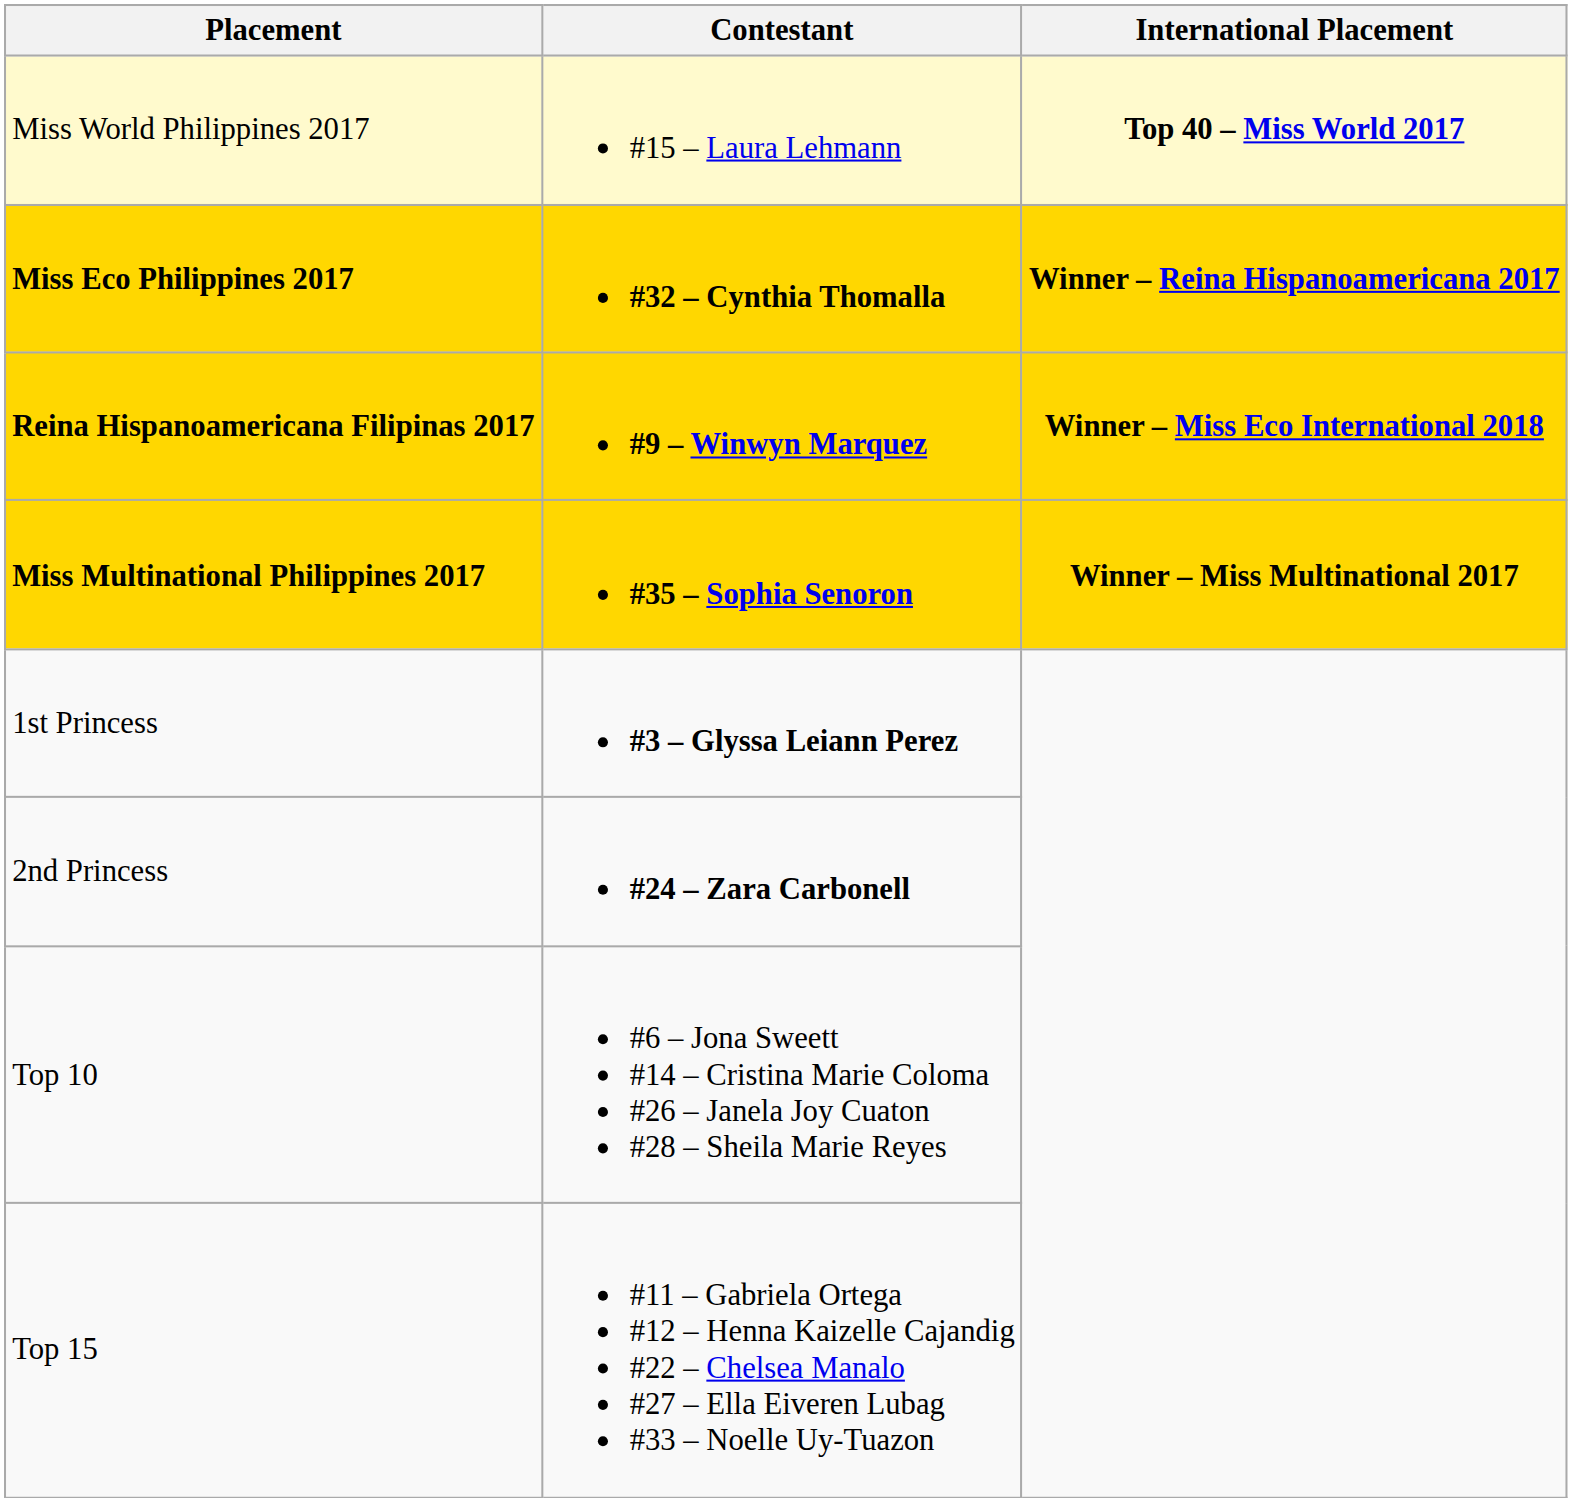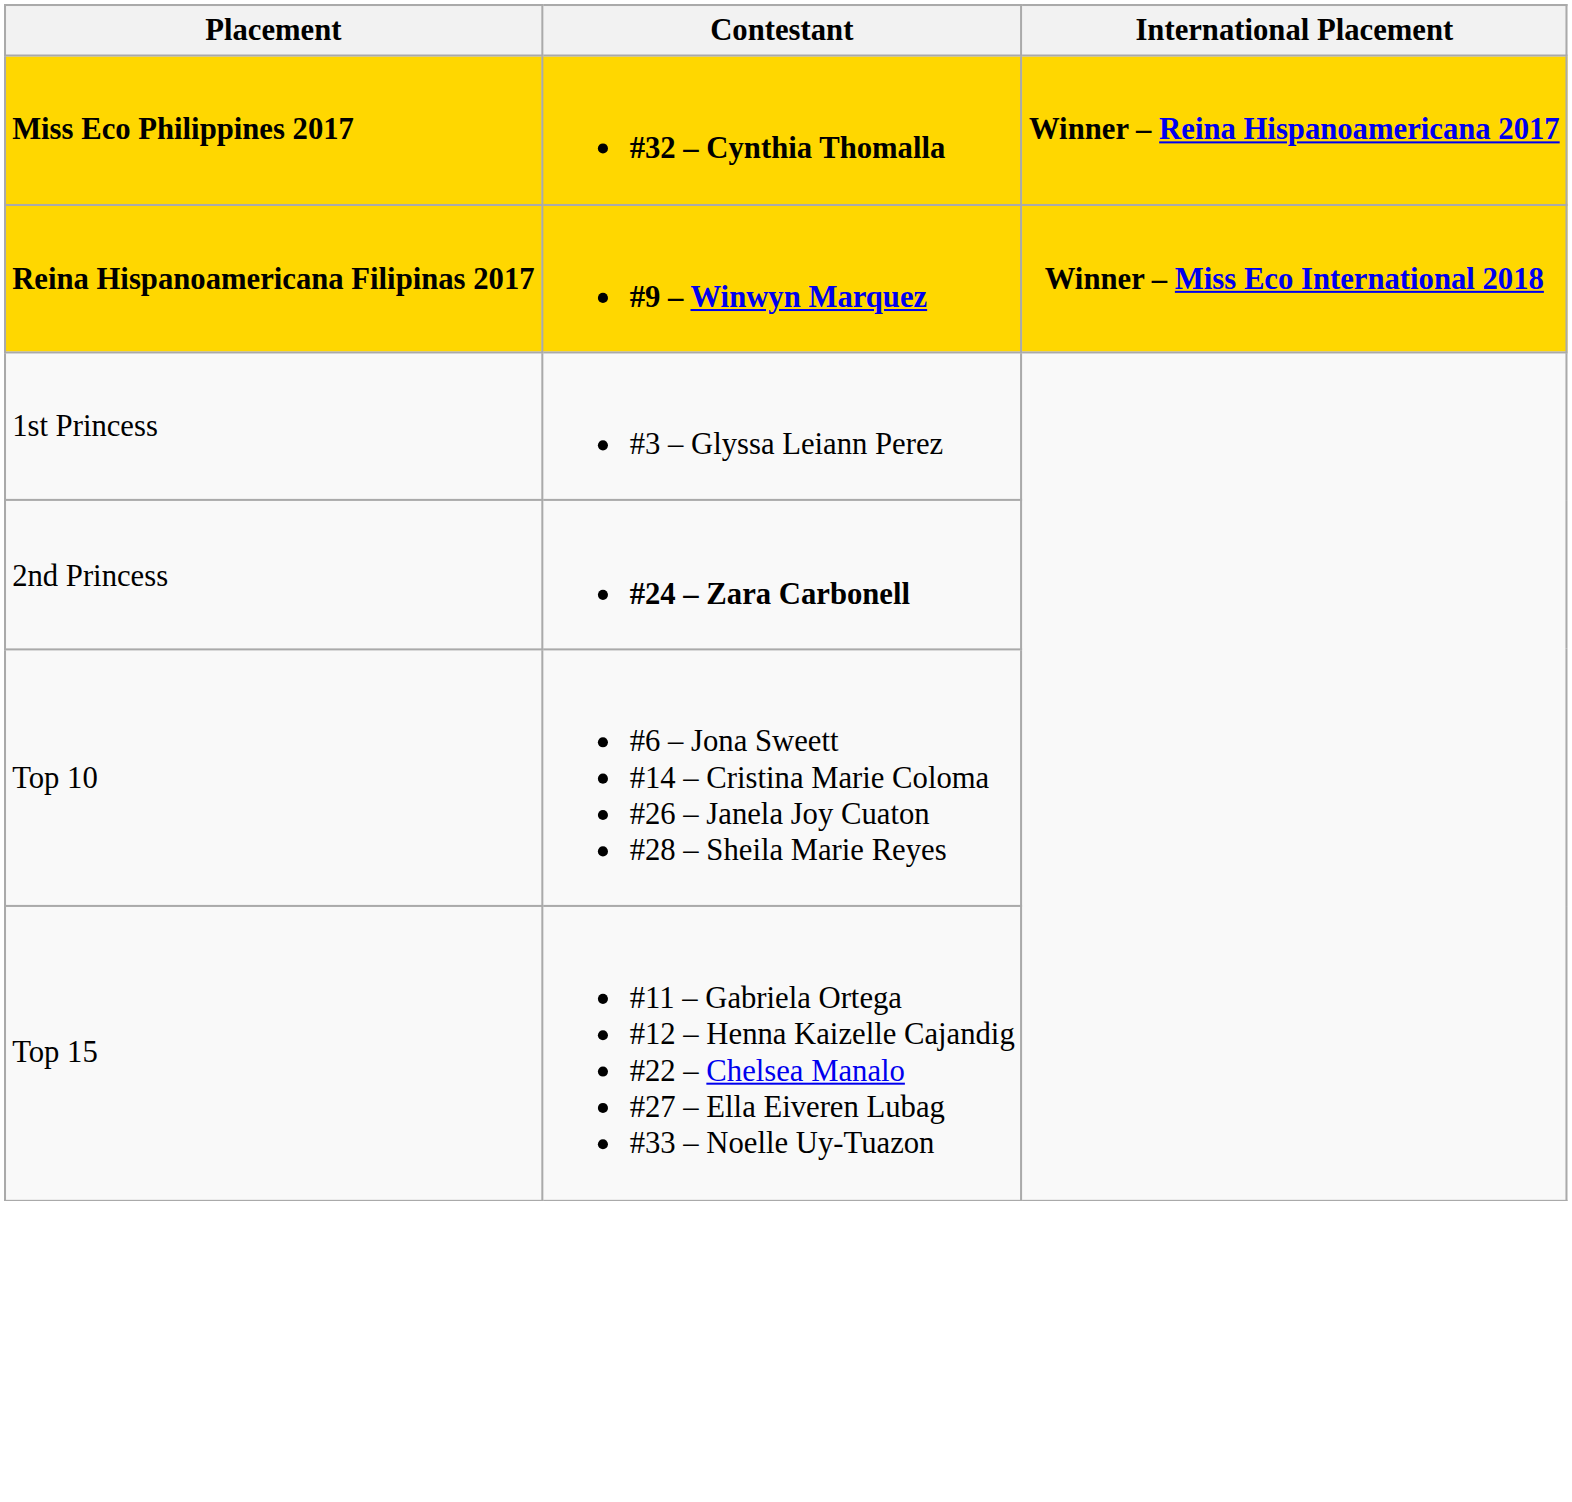- row: Miss World Philippines 2017 | #15 – Laura Lehmann | Top 40 – Miss World 2017
- row: Miss Multinational Philippines 2017 | #35 – Sophia Senoron | Winner – Miss Multinational 2017
1st Princess | Contestant: bold -> normal
